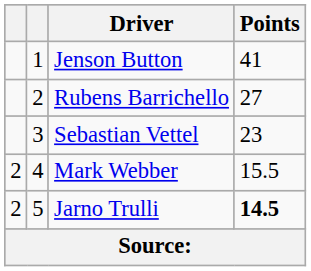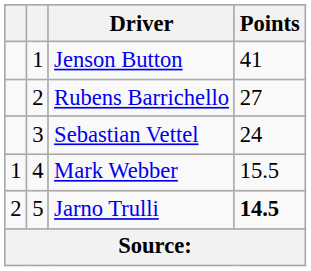Sebastian Vettel | Points: 23 -> 24
Mark Webber | column 1: 2 -> 1
